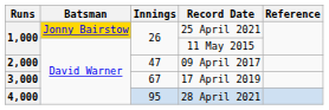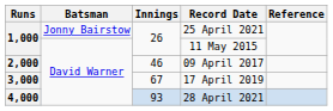25 April 2021 | Batsman: gold background -> no background
09 April 2017 | Innings: 47 -> 46
28 April 2021 | Innings: 95 -> 93
